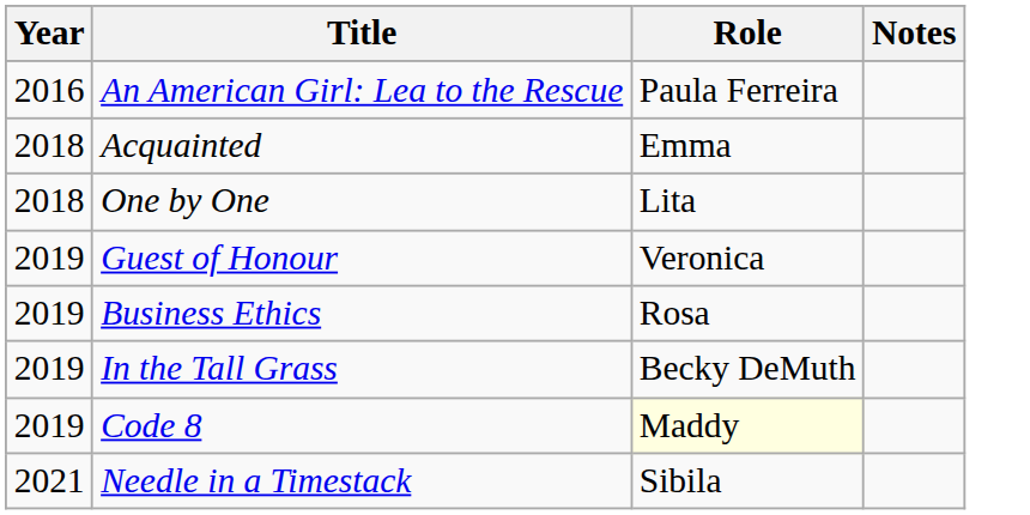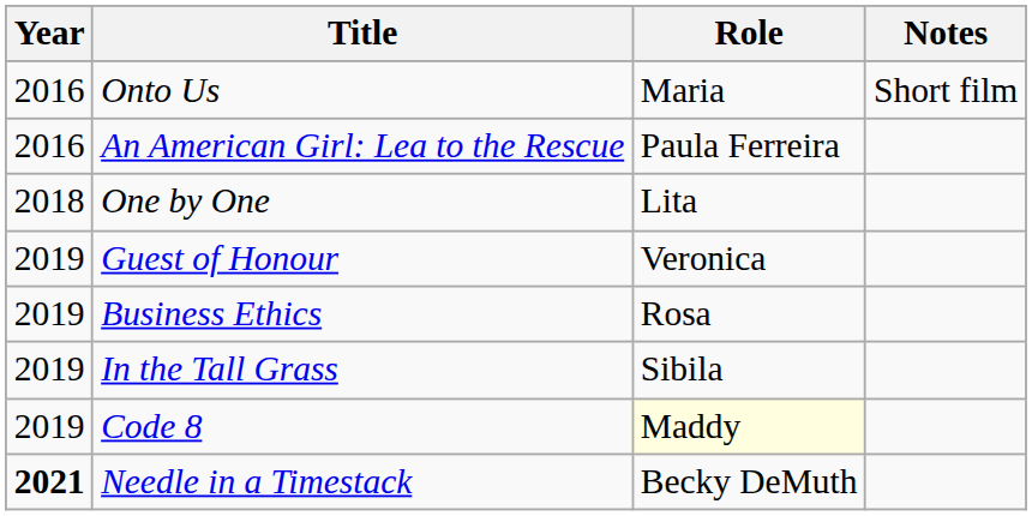+ row: 2016 | Onto Us | Maria | Short film
- row: 2018 | Acquainted | Emma
In the Tall Grass | Role: Becky DeMuth -> Sibila
Needle in a Timestack | Year: normal -> bold
Needle in a Timestack | Role: Sibila -> Becky DeMuth
